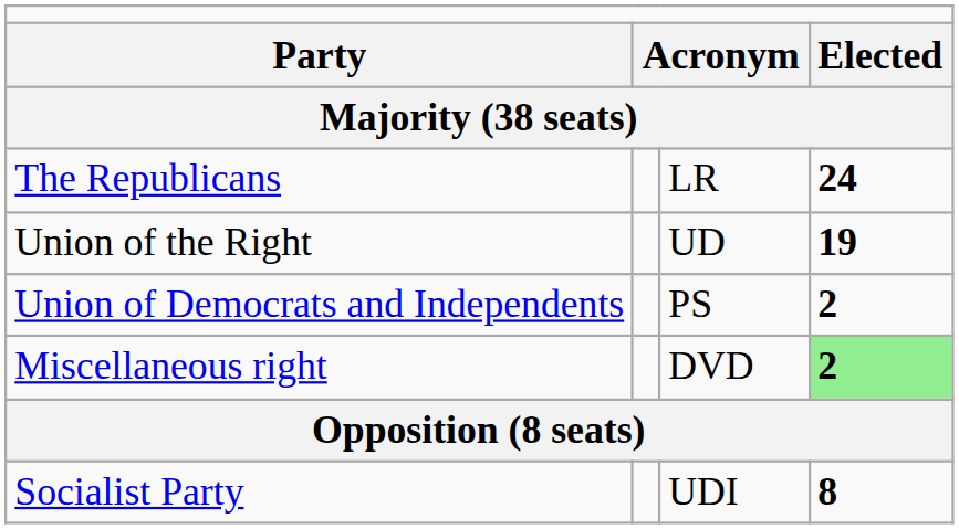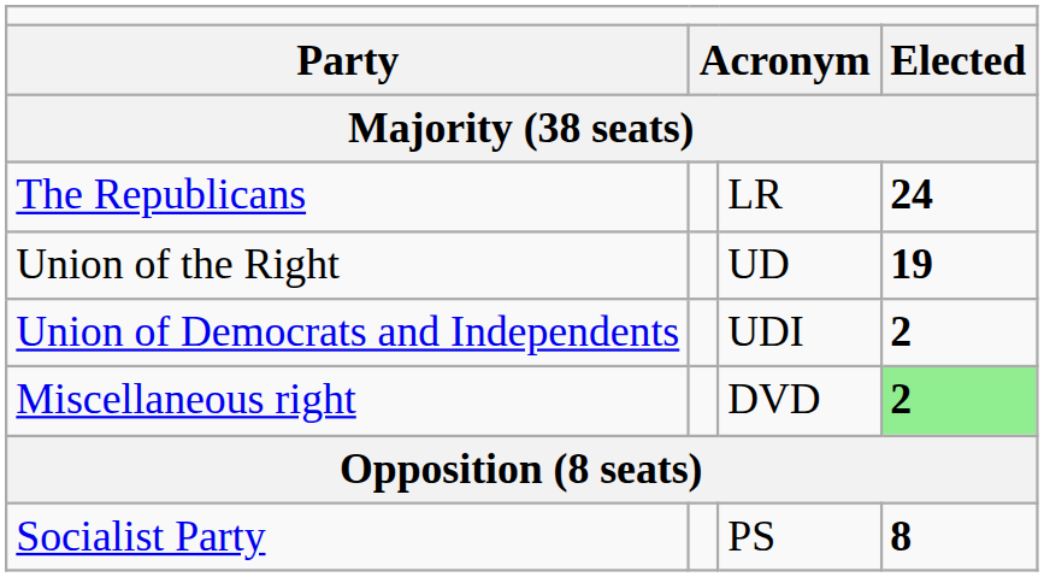Union of Democrats and Independents | column 3: PS -> UDI
Socialist Party | column 3: UDI -> PS
